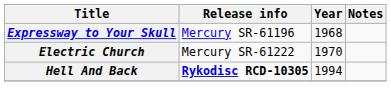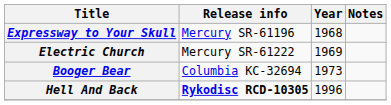Electric Church | Year: 1970 -> 1969
+ row: Booger Bear | Columbia KC-32694 | 1973
Hell And Back | Year: 1994 -> 1996
